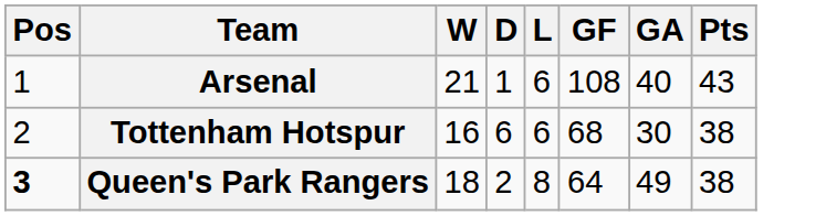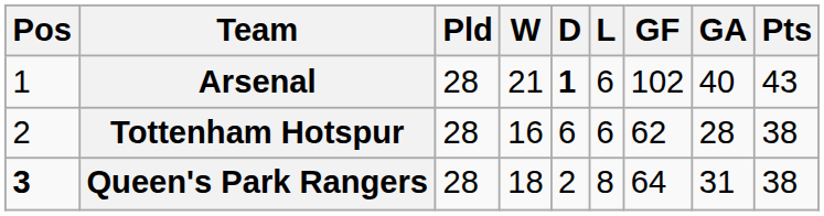+ column: Pld | 28 | 28 | 28
Arsenal | D: normal -> bold
Arsenal | GF: 108 -> 102
Tottenham Hotspur | GF: 68 -> 62
Tottenham Hotspur | GA: 30 -> 28
Queen's Park Rangers | GA: 49 -> 31
